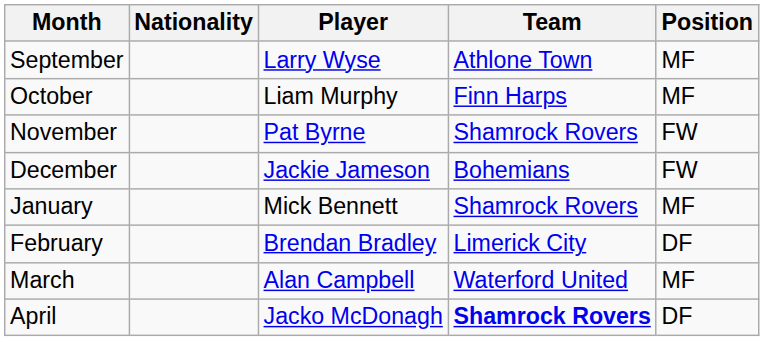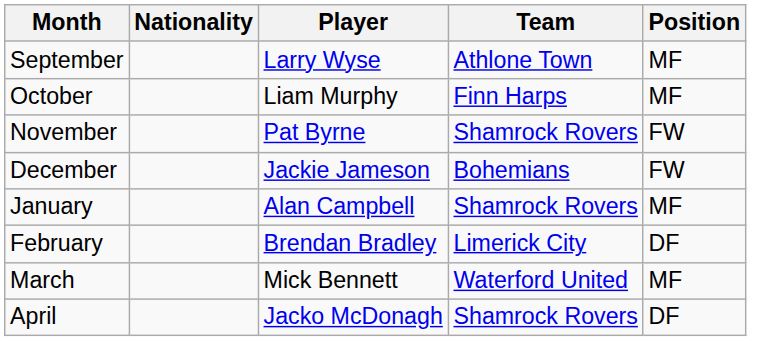January | Player: Mick Bennett -> Alan Campbell
March | Player: Alan Campbell -> Mick Bennett
April | Team: bold -> normal
